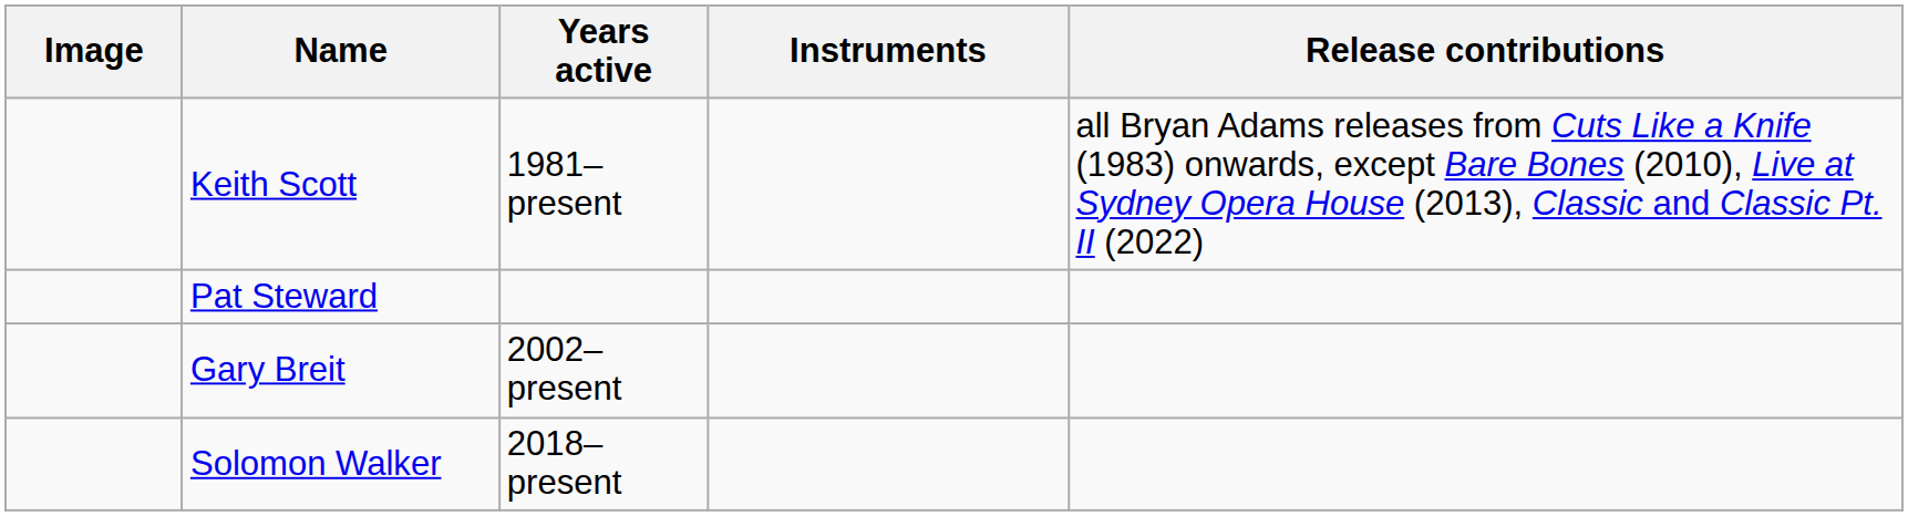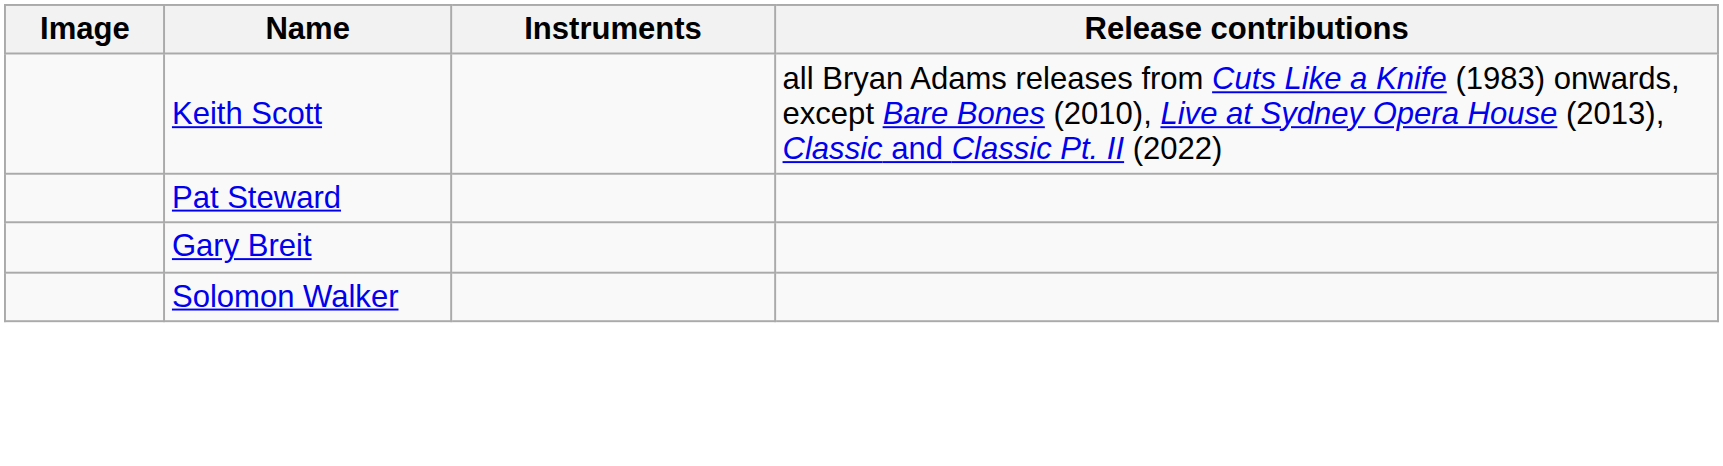- column: Years active | 1981–present | 2002–present | 2018–present
